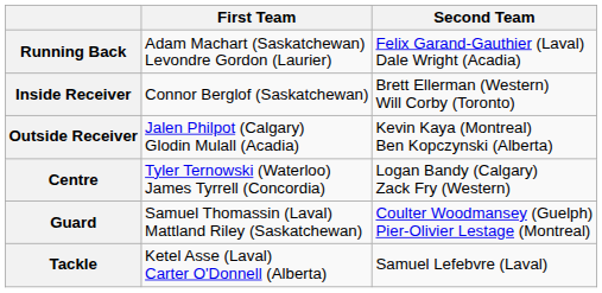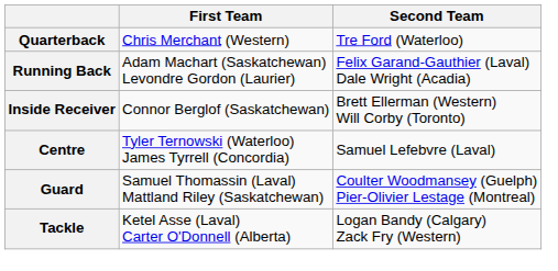+ row: Quarterback | Chris Merchant (Western) | Tre Ford (Waterloo)
- row: Outside Receiver | Jalen Philpot (Calgary) Glodin Mulall (Acadia) | Kevin Kaya (Montreal) Ben Kopczynski (Alberta)
Centre | Second Team: Logan Bandy (Calgary) Zack Fry (Western) -> Samuel Lefebvre (Laval)
Tackle | Second Team: Samuel Lefebvre (Laval) -> Logan Bandy (Calgary) Zack Fry (Western)
